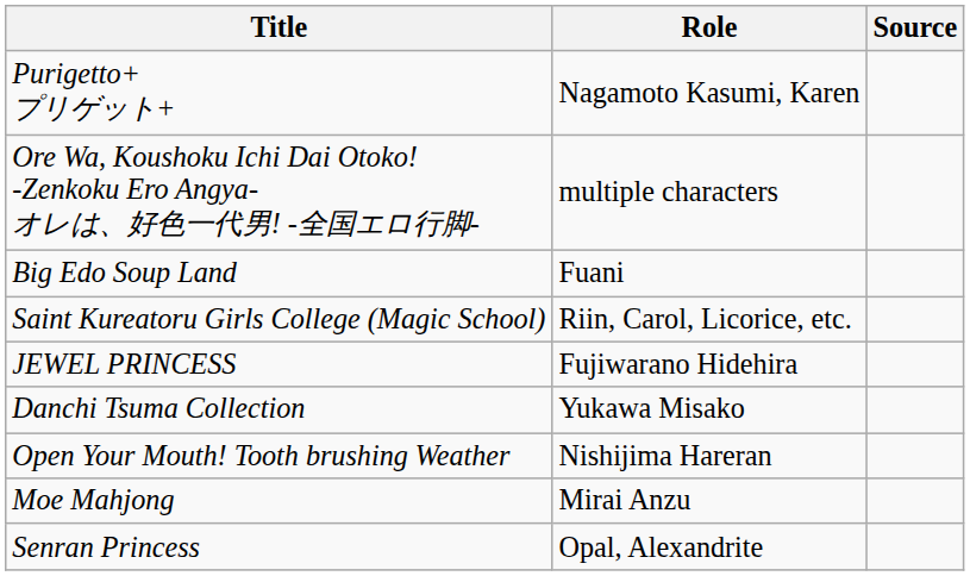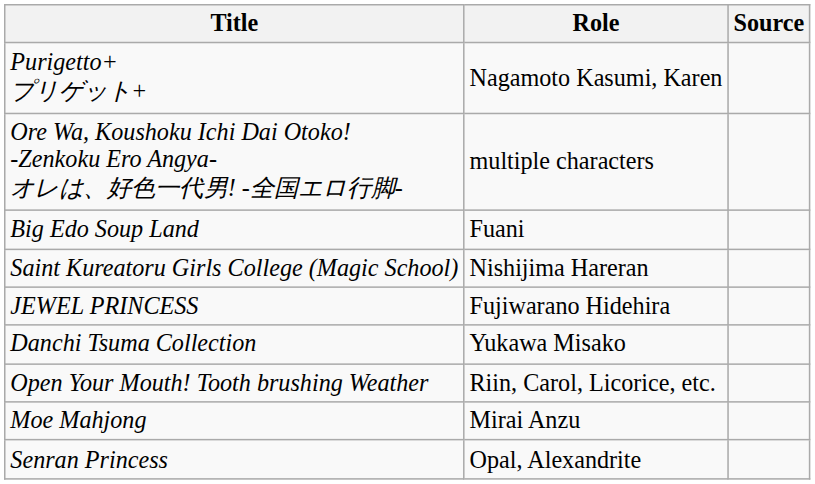Saint Kureatoru Girls College (Magic School) | Role: Riin, Carol, Licorice, etc. -> Nishijima Hareran
Open Your Mouth! Tooth brushing Weather | Role: Nishijima Hareran -> Riin, Carol, Licorice, etc.
